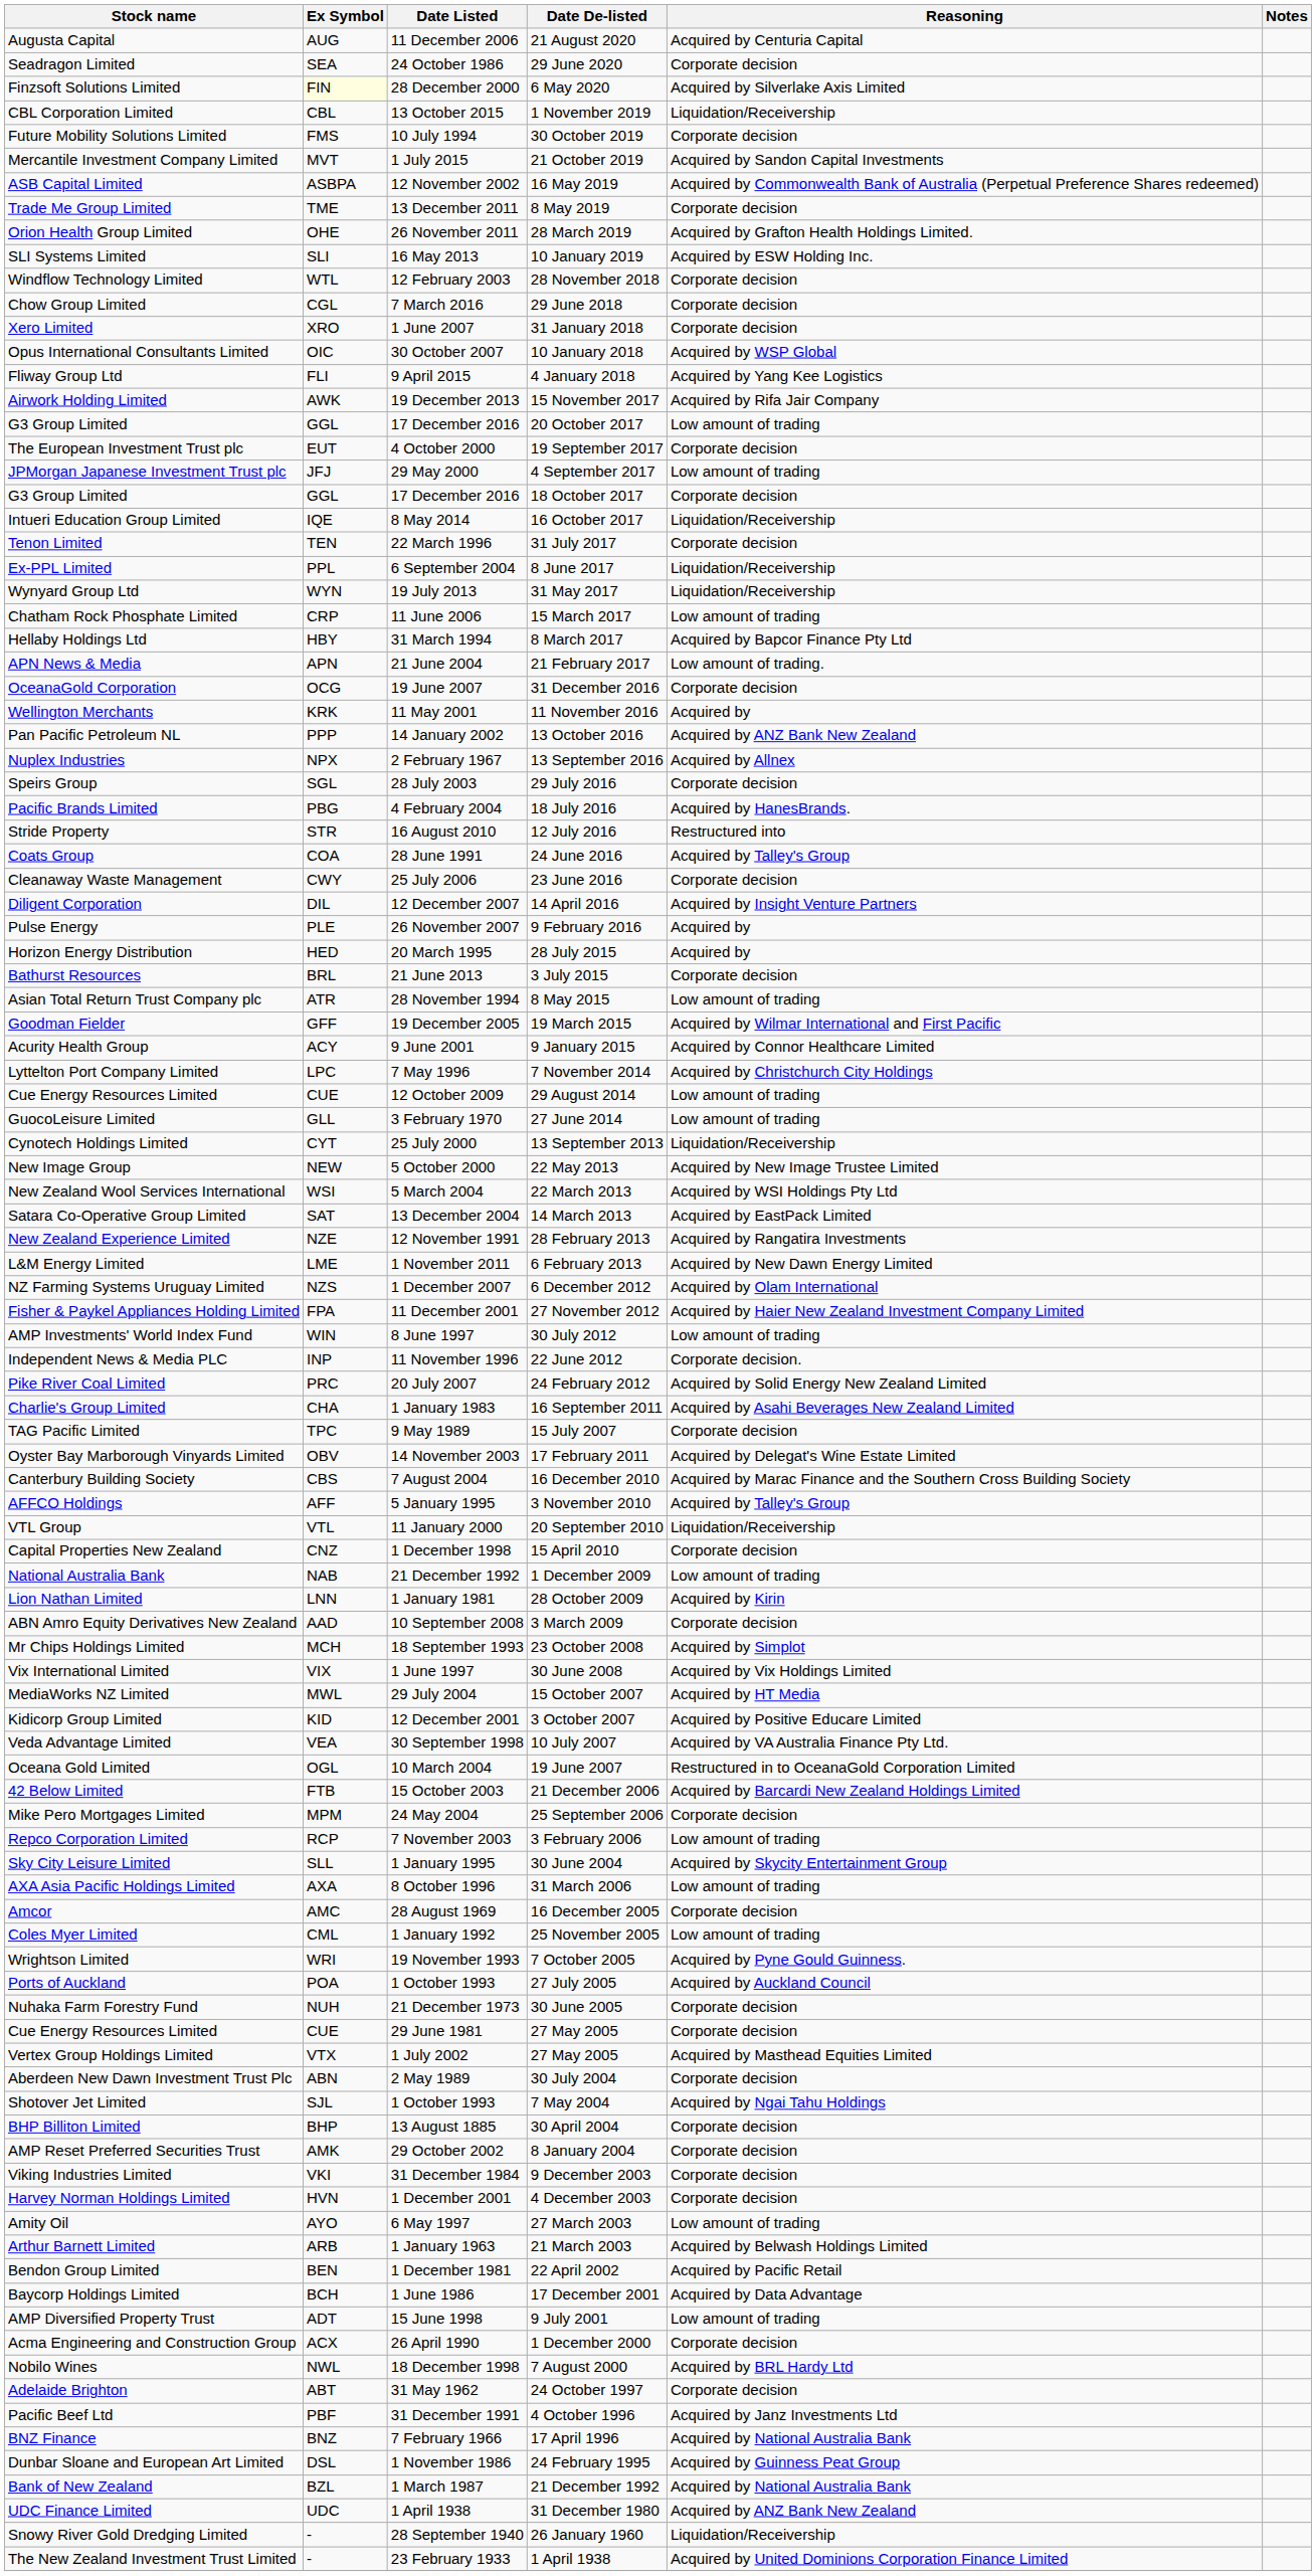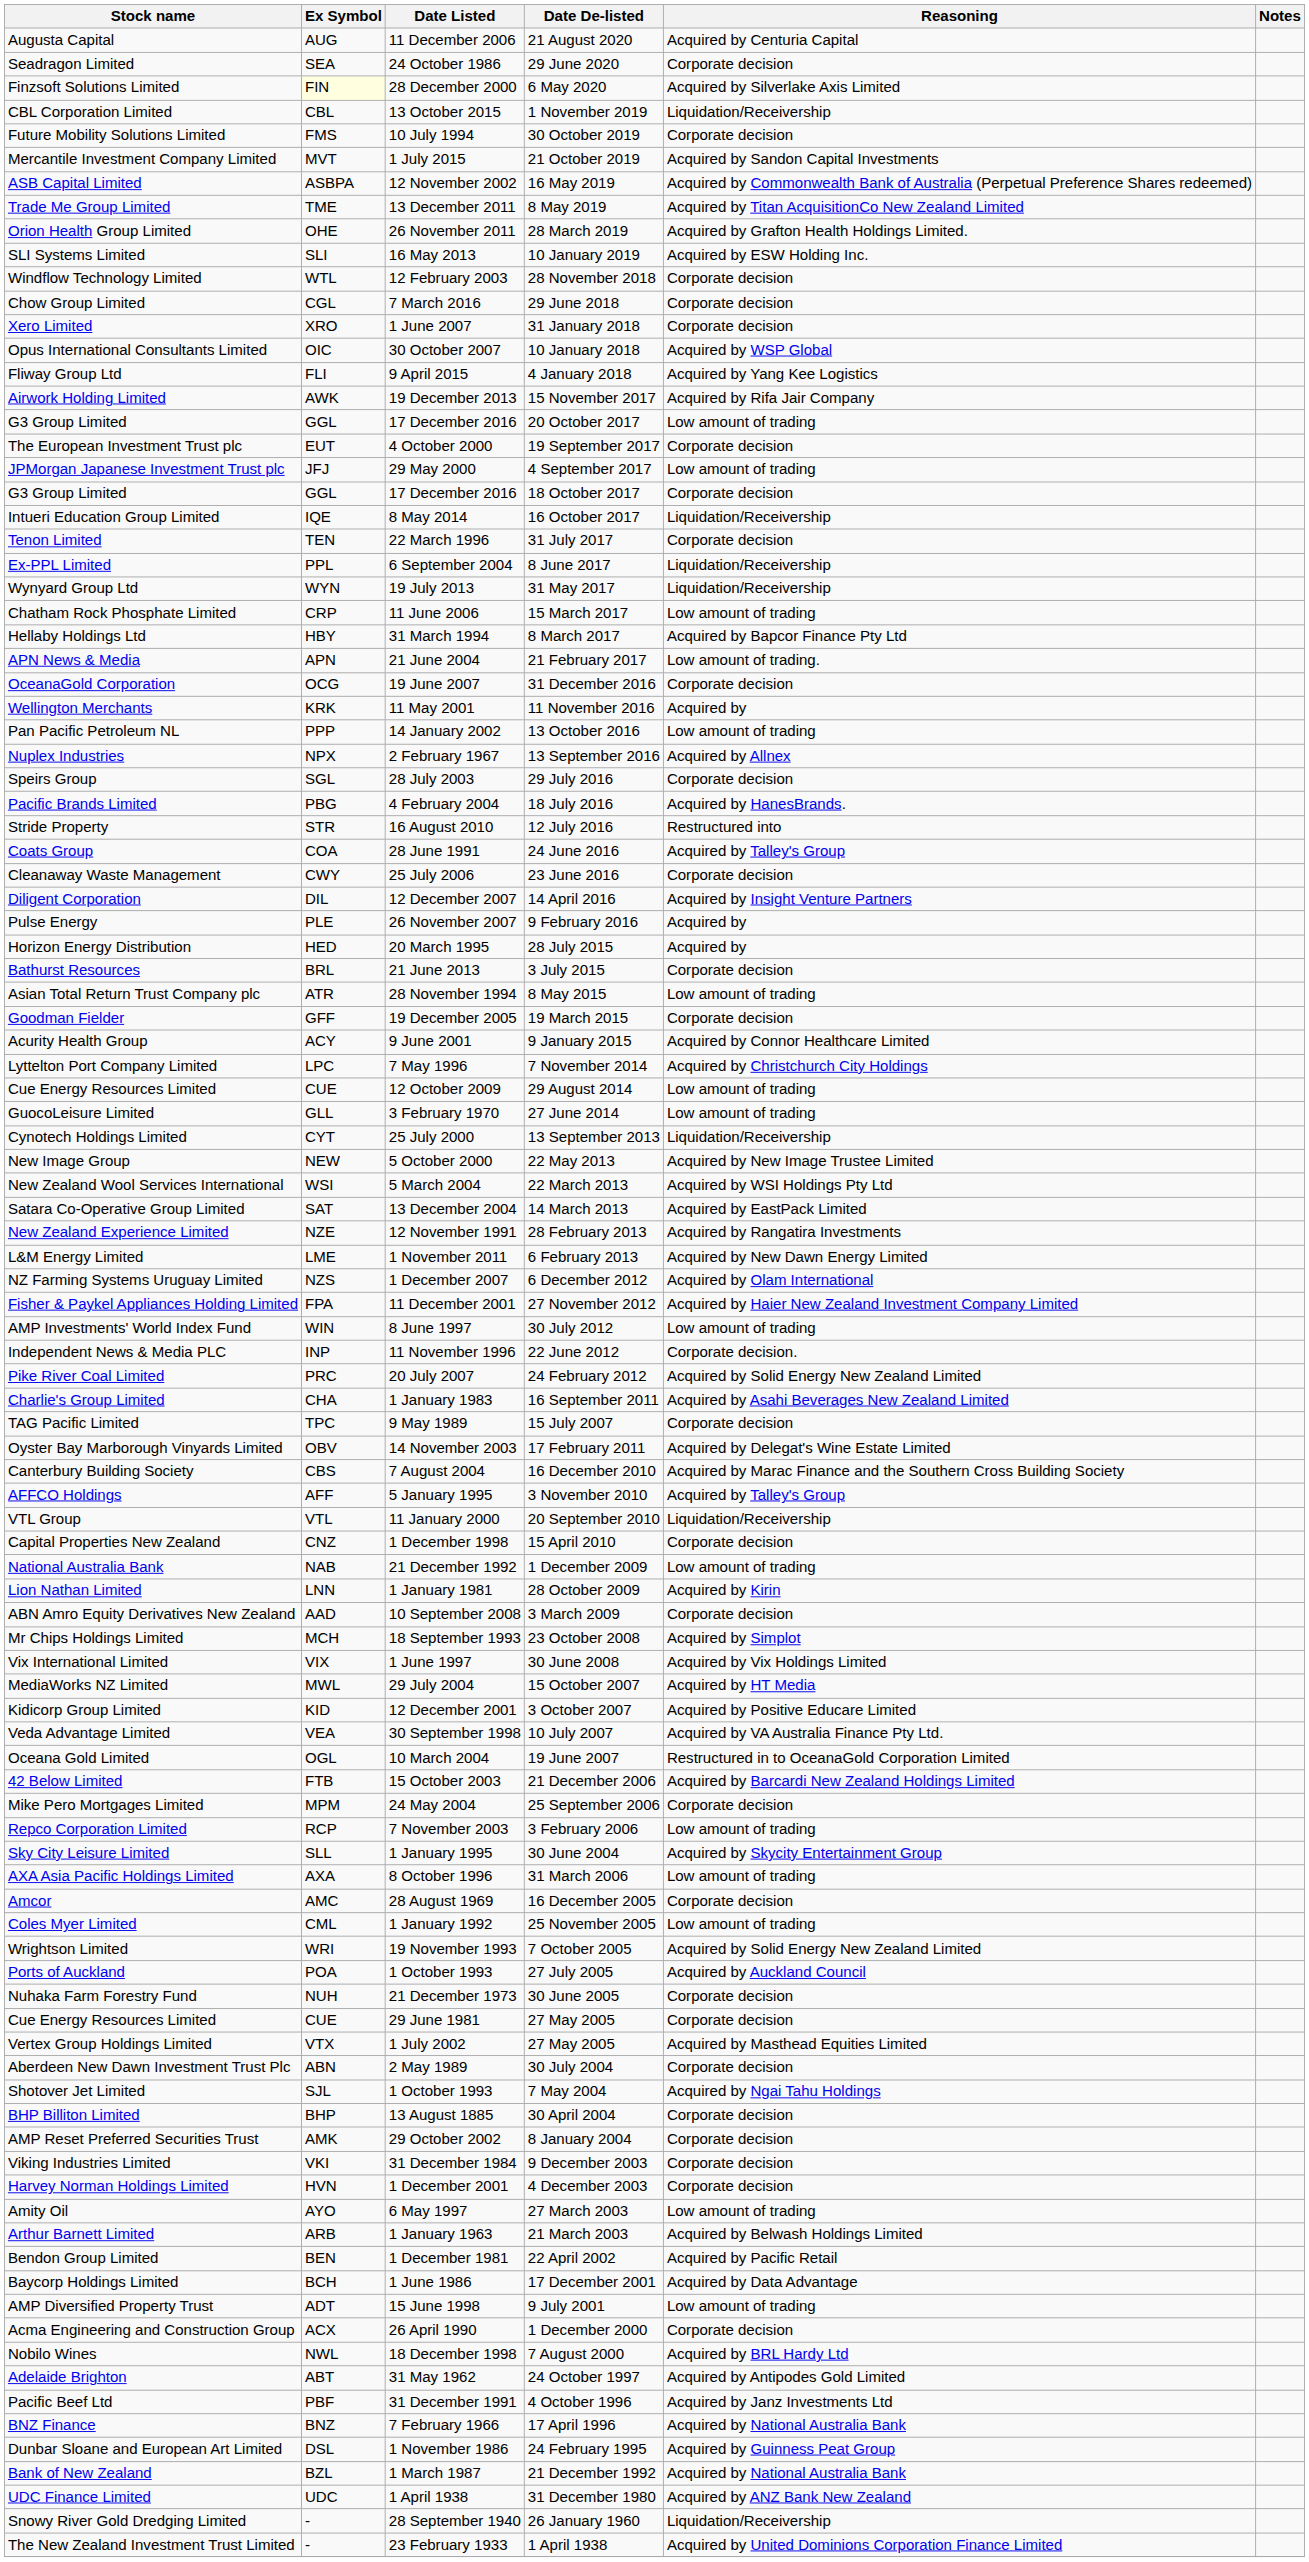8 May 2019 | Reasoning: Corporate decision -> Acquired by Titan AcquisitionCo New Zealand Limited
13 October 2016 | Reasoning: Acquired by ANZ Bank New Zealand -> Low amount of trading
19 March 2015 | Reasoning: Acquired by Wilmar International and First Pacific -> Corporate decision
7 October 2005 | Reasoning: Acquired by Pyne Gould Guinness. -> Acquired by Solid Energy New Zealand Limited
24 October 1997 | Reasoning: Corporate decision -> Acquired by Antipodes Gold Limited
